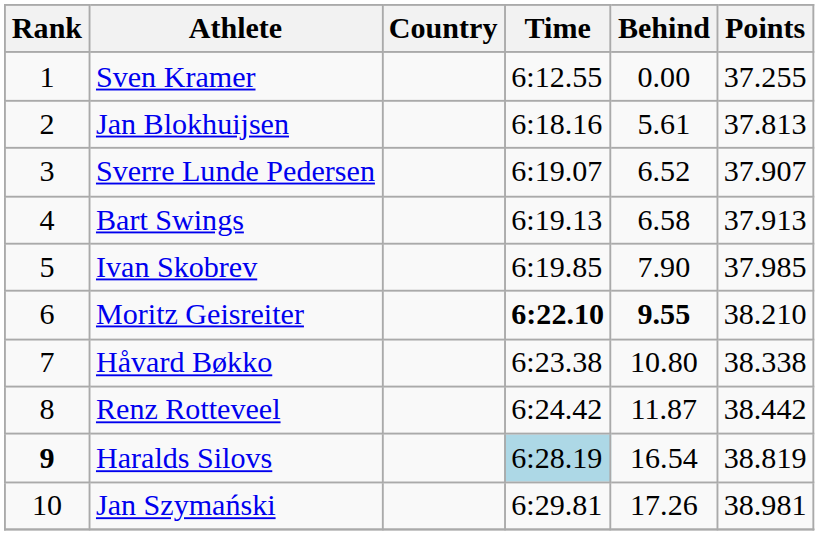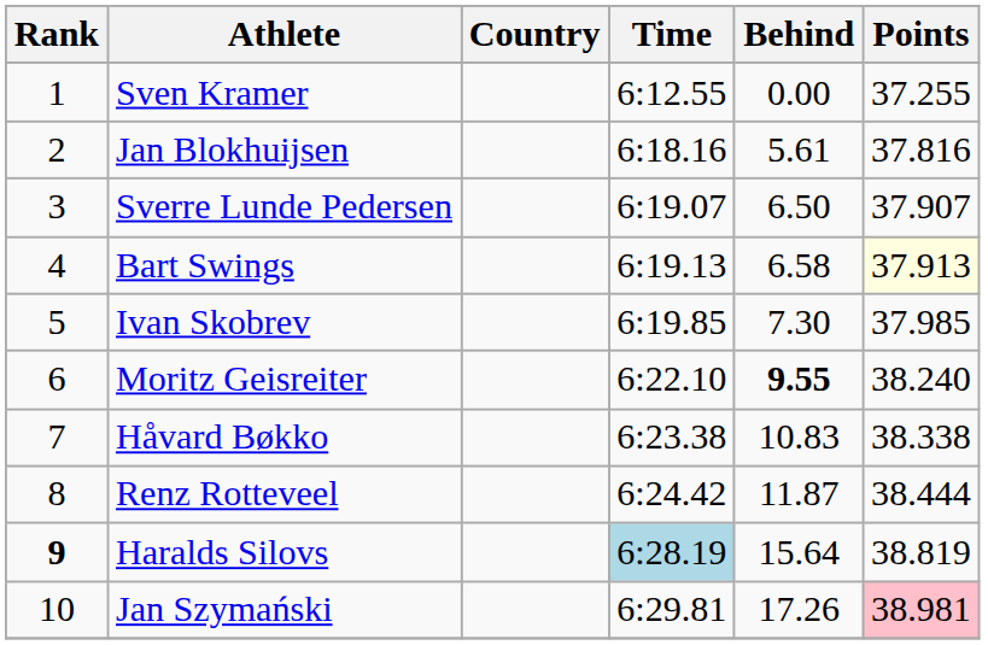Jan Blokhuijsen | Points: 37.813 -> 37.816
Sverre Lunde Pedersen | Behind: 6.52 -> 6.50
Bart Swings | Points: no background -> lightyellow background
Ivan Skobrev | Behind: 7.90 -> 7.30
Moritz Geisreiter | Time: bold -> normal
Moritz Geisreiter | Points: 38.210 -> 38.240
Håvard Bøkko | Behind: 10.80 -> 10.83
Renz Rotteveel | Points: 38.442 -> 38.444
Haralds Silovs | Behind: 16.54 -> 15.64
Jan Szymański | Points: no background -> pink background
